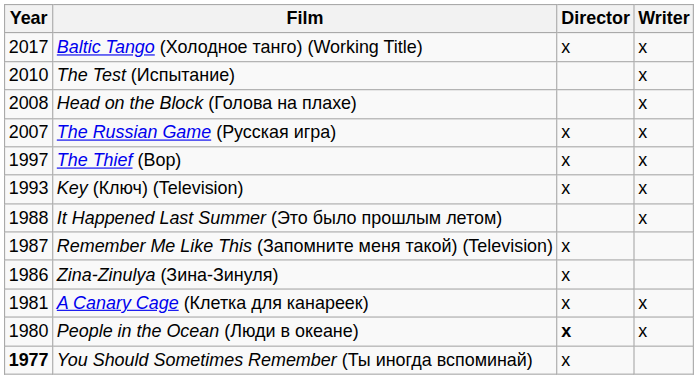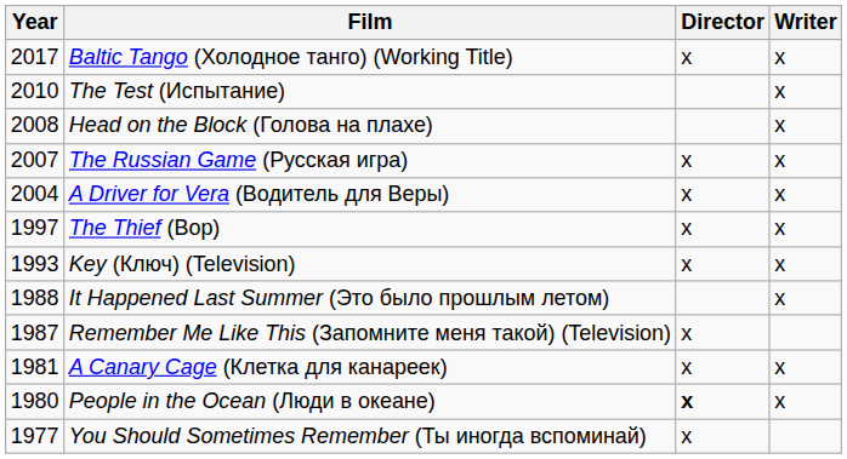+ row: 2004 | A Driver for Vera (Водитель для Веры) | x | x
- row: 1986 | Zina-Zinulya (Зина-Зинуля) | x
You Should Sometimes Remember (Ты иногда вспоминай) | Year: bold -> normal
